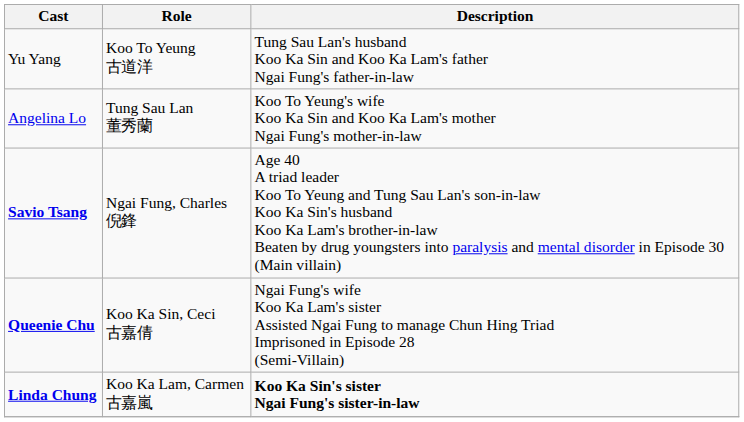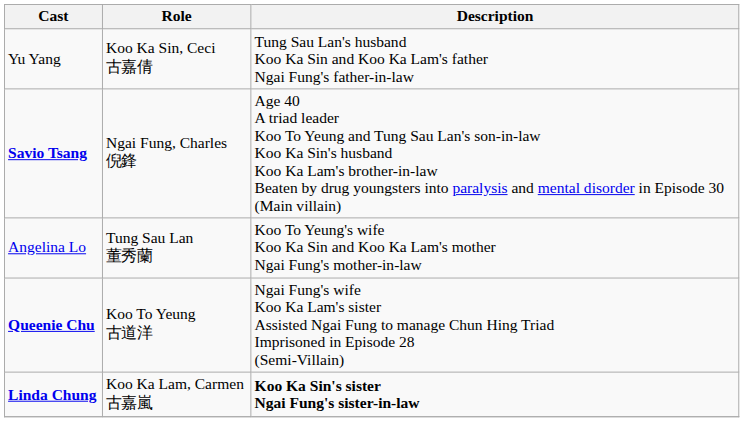Yu Yang | Role: Koo To Yeung 古道洋 -> Koo Ka Sin, Ceci 古嘉倩
rows swapped: Angelina Lo <-> Savio Tsang
Queenie Chu | Role: Koo Ka Sin, Ceci 古嘉倩 -> Koo To Yeung 古道洋
